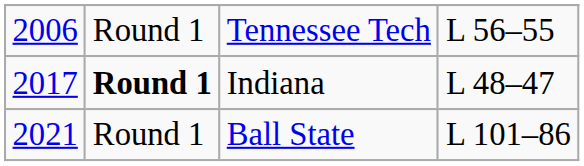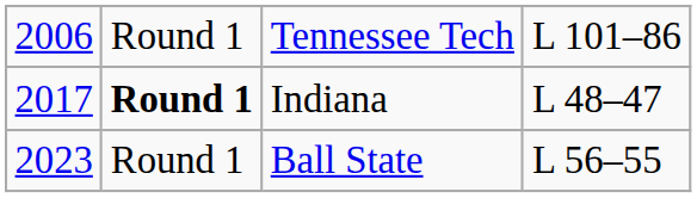Tennessee Tech | column 4: L 56–55 -> L 101–86
Ball State | column 1: 2021 -> 2023
Ball State | column 4: L 101–86 -> L 56–55
